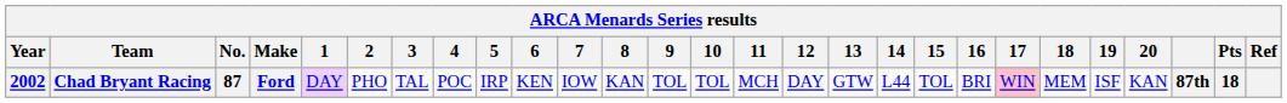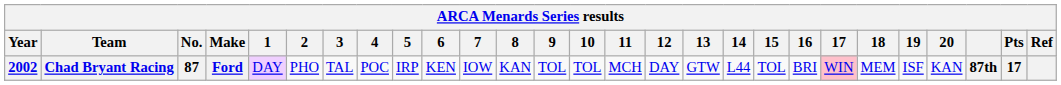Chad Bryant Racing | Pts: 18 -> 17
